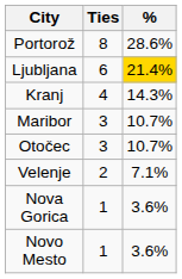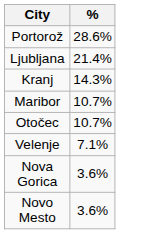- column: Ties | 8 | 6 | 4 | 3 | 3 | 2 | 1 | 1
Ljubljana | %: gold background -> no background
